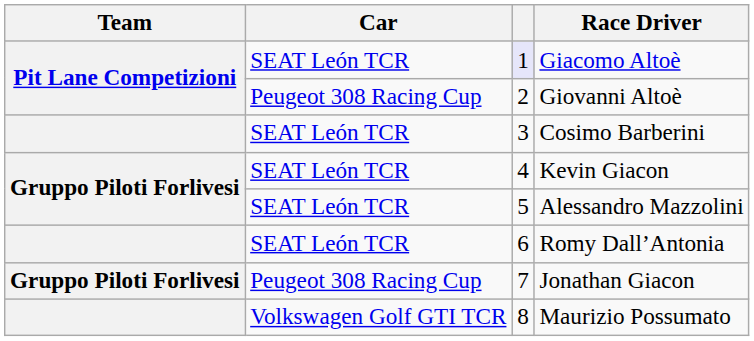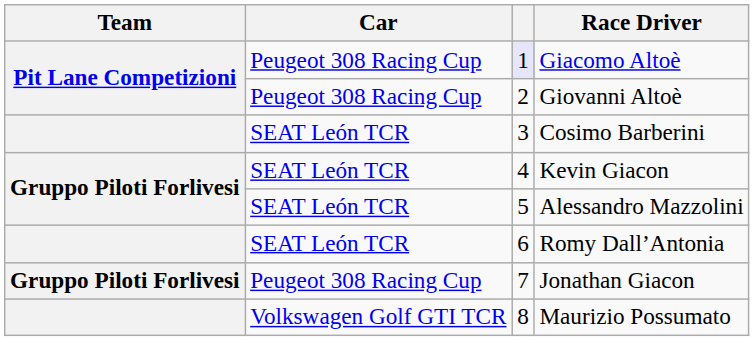Giacomo Altoè | Car: SEAT León TCR -> Peugeot 308 Racing Cup
